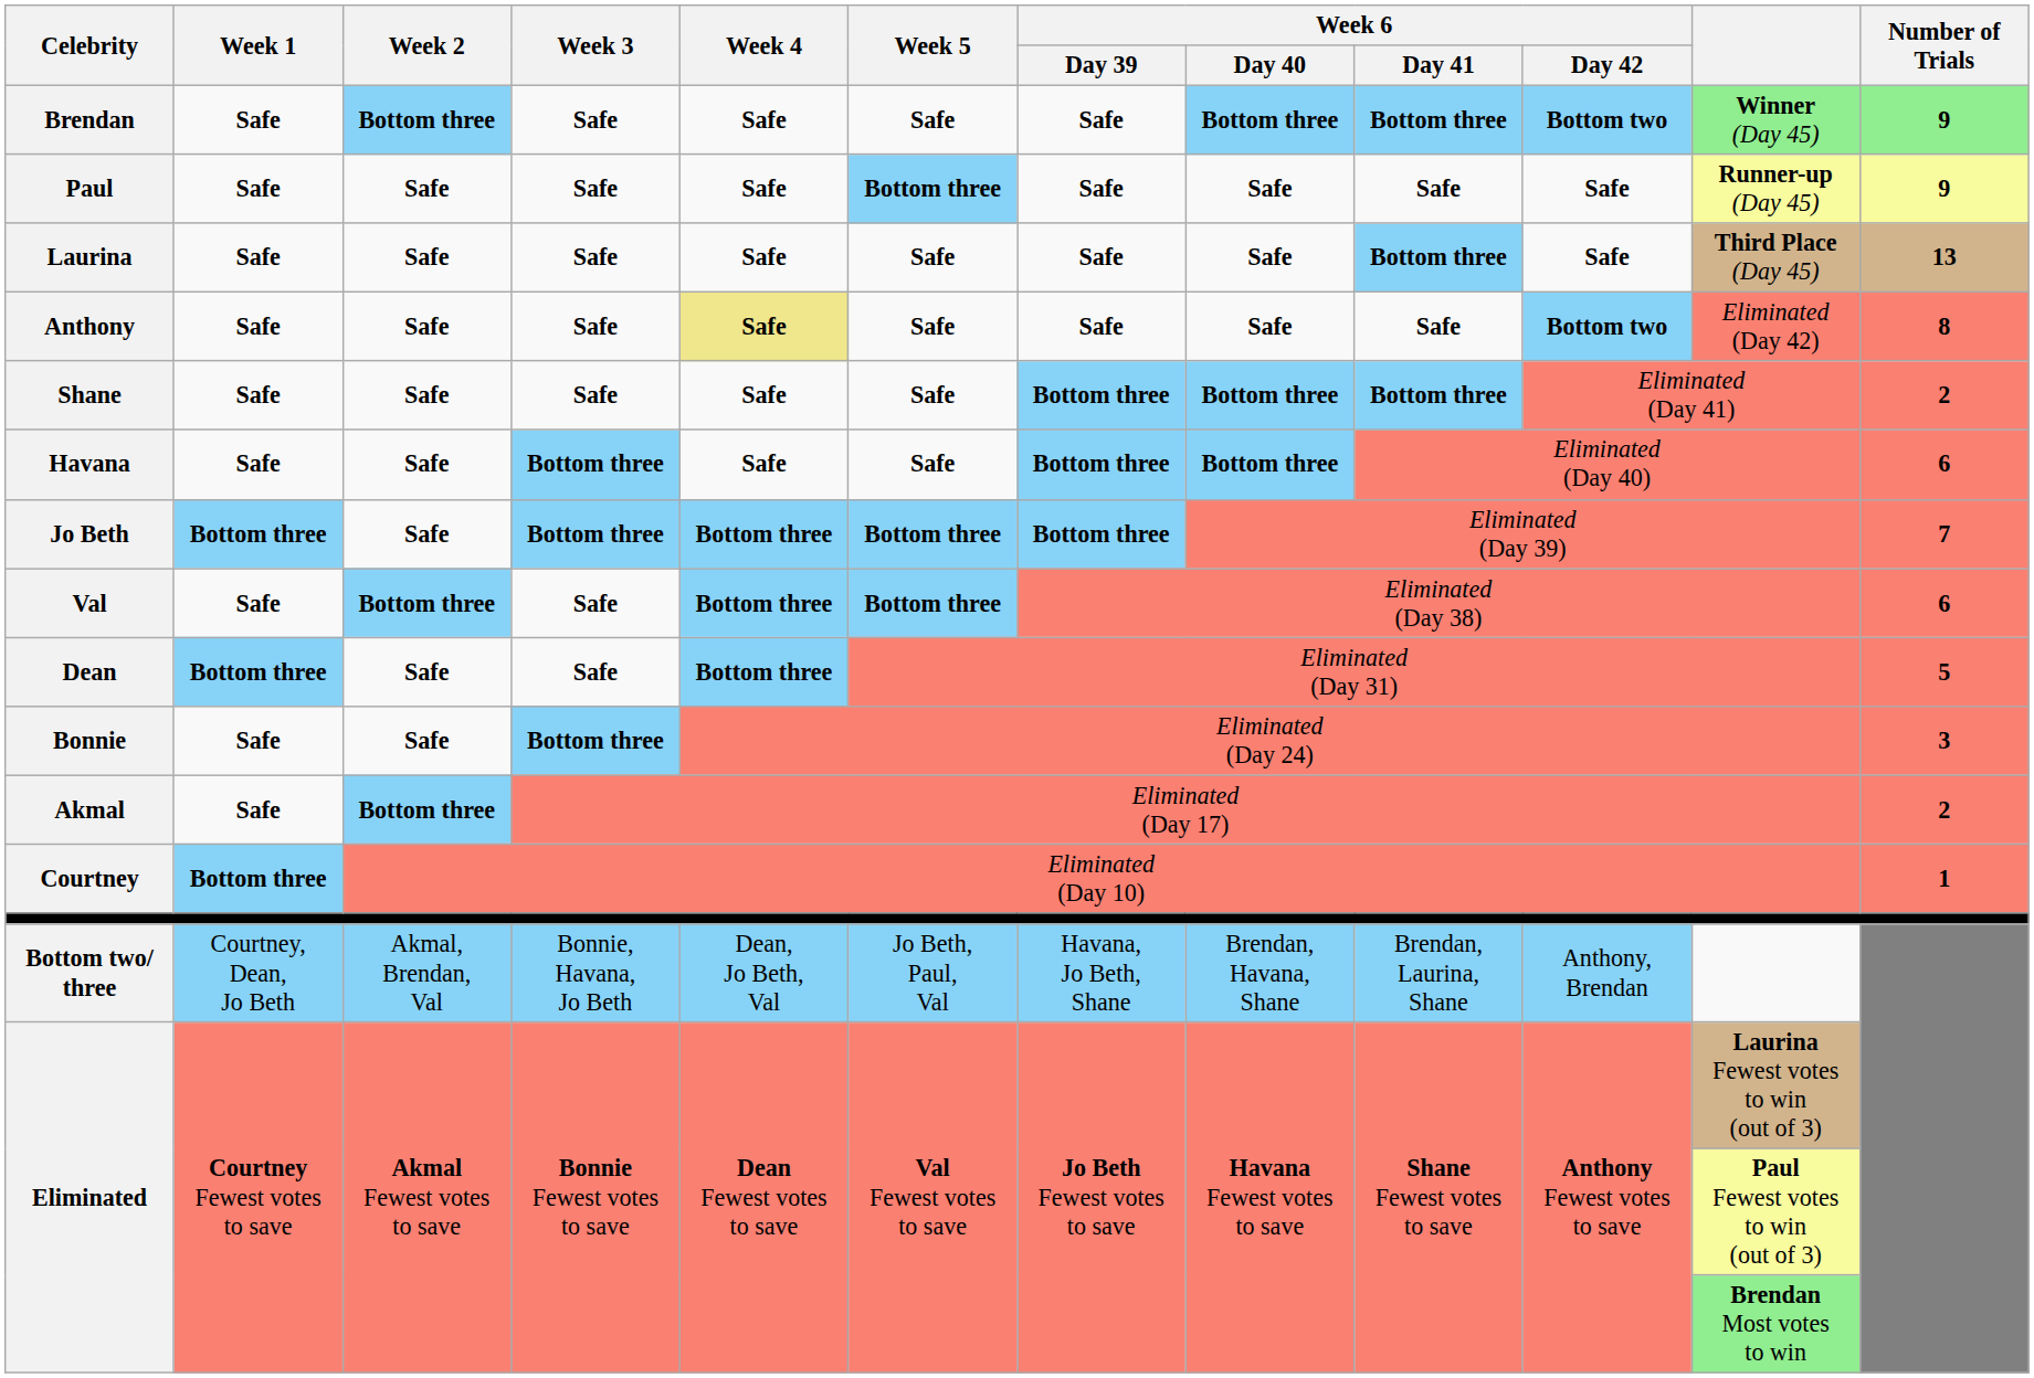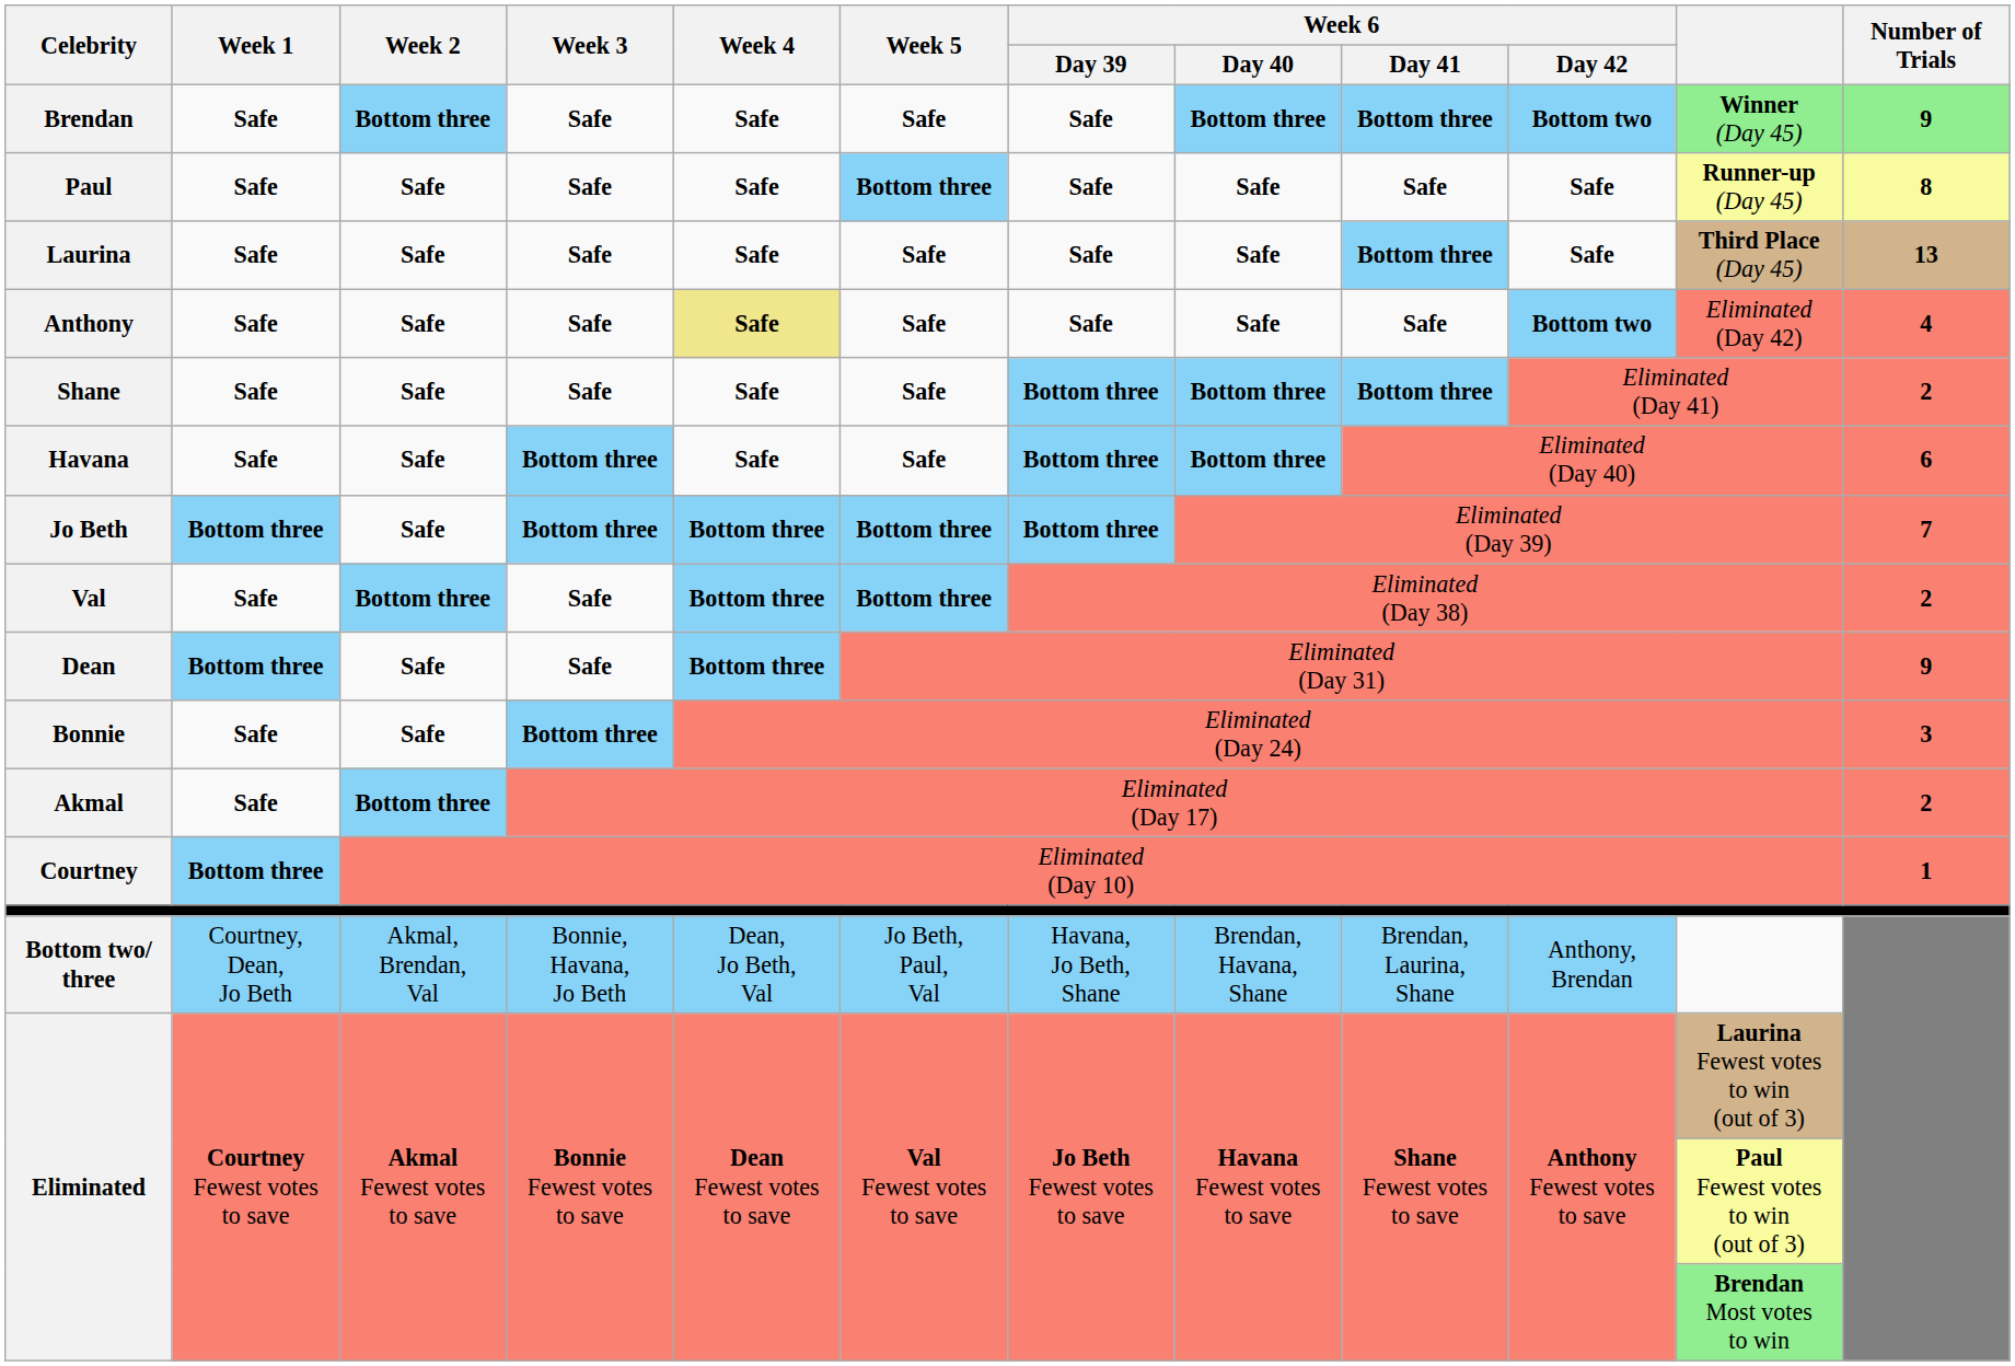Paul | Number of Trials: 9 -> 8
Anthony | Number of Trials: 8 -> 4
Val | Number of Trials: 6 -> 2
Dean | Number of Trials: 5 -> 9
